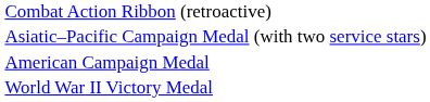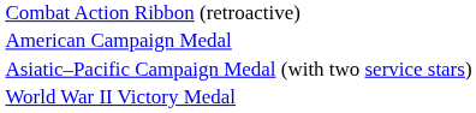rows swapped: American Campaign Medal <-> Asiatic–Pacific Campaign Medal (with two service stars)
